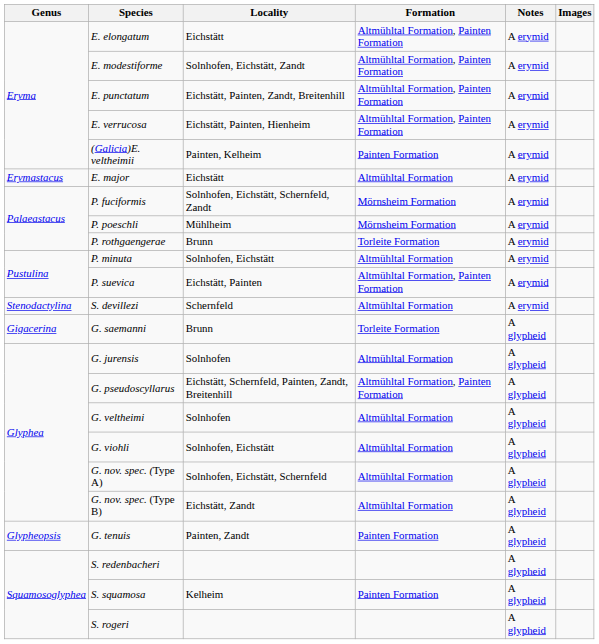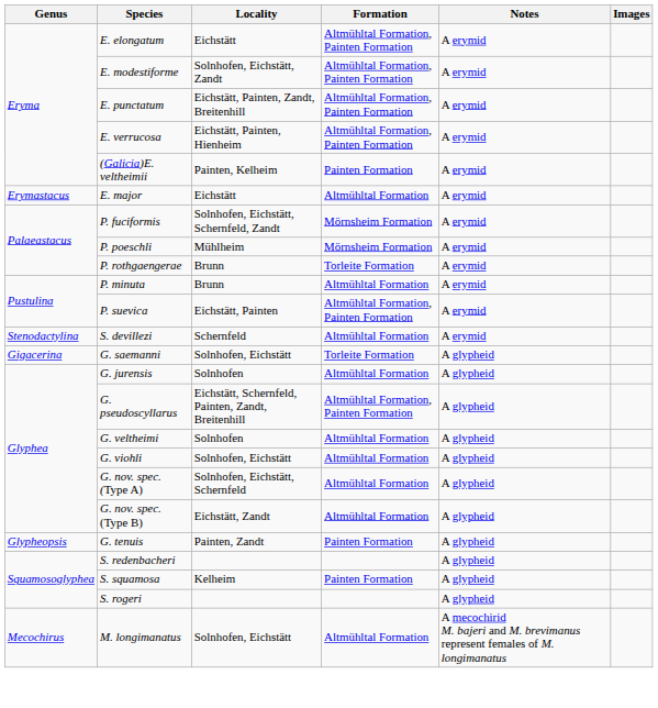P. minuta | Locality: Solnhofen, Eichstätt -> Brunn
G. saemanni | Locality: Brunn -> Solnhofen, Eichstätt
+ row: Mecochirus | M. longimanatus | Solnhofen, Eichstätt | Altmühltal Formation | A mecochirid M. bajeri and M. brevimanus represent females of M. longimanatus
